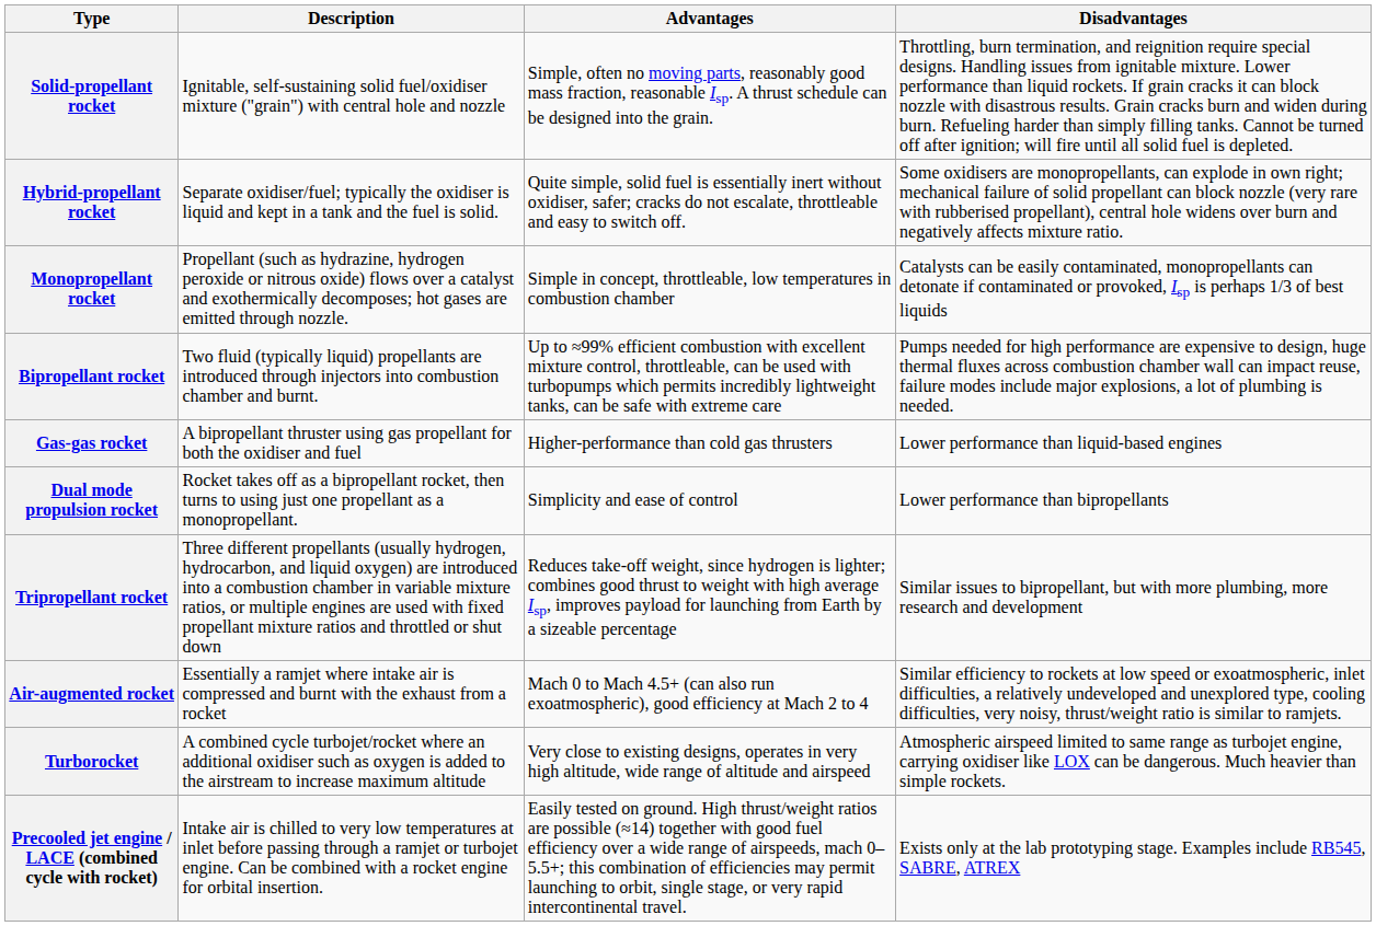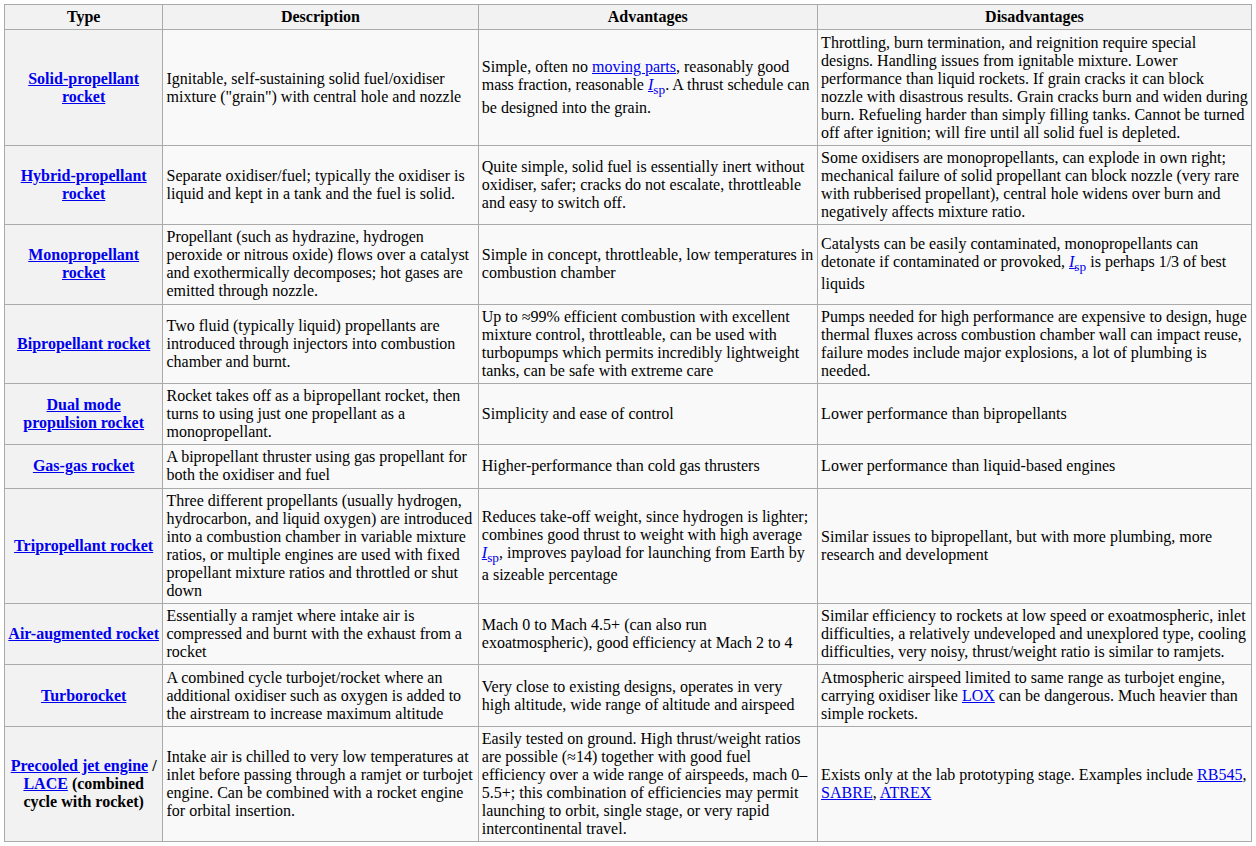rows swapped: Gas-gas rocket <-> Dual mode propulsion rocket
